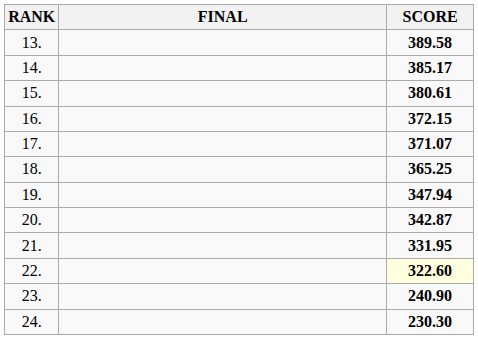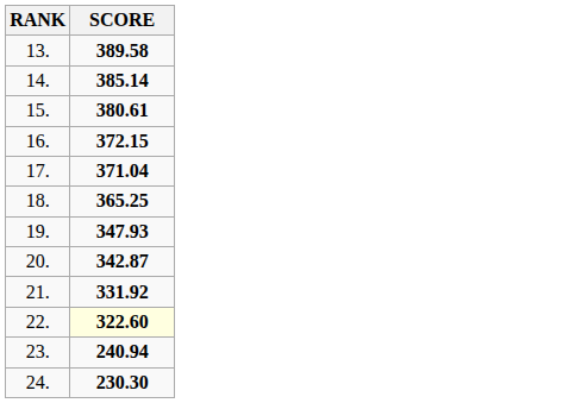- column: FINAL
14. | SCORE: 385.17 -> 385.14
17. | SCORE: 371.07 -> 371.04
19. | SCORE: 347.94 -> 347.93
21. | SCORE: 331.95 -> 331.92
23. | SCORE: 240.90 -> 240.94
